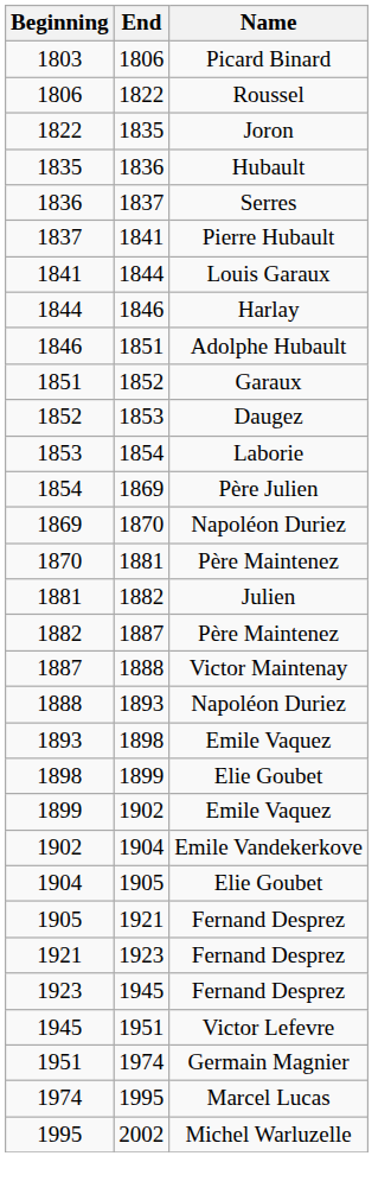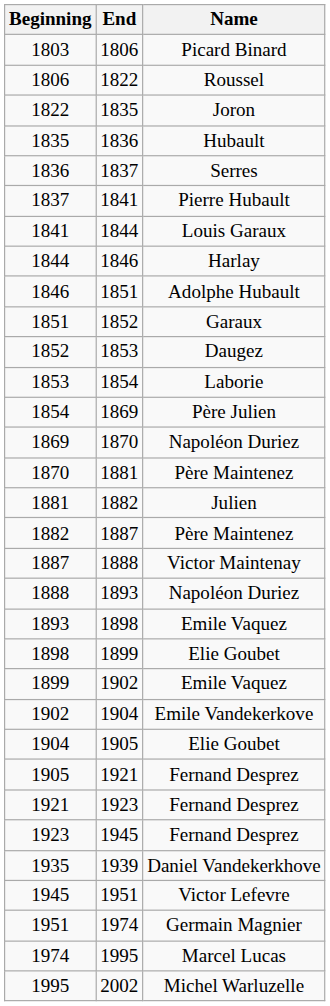+ row: 1935 | 1939 | Daniel Vandekerkhove
